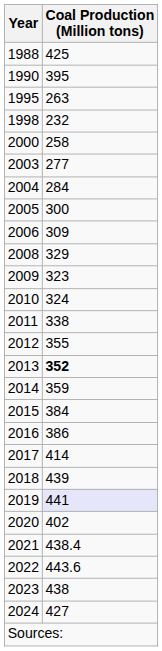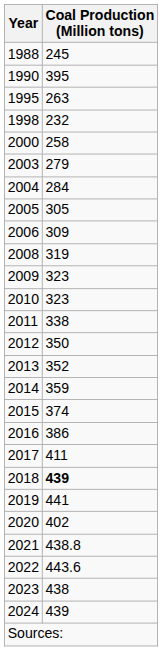1988 | Coal Production (Million tons): 425 -> 245
2003 | Coal Production (Million tons): 277 -> 279
2005 | Coal Production (Million tons): 300 -> 305
2008 | Coal Production (Million tons): 329 -> 319
2010 | Coal Production (Million tons): 324 -> 323
2012 | Coal Production (Million tons): 355 -> 350
2013 | Coal Production (Million tons): bold -> normal
2015 | Coal Production (Million tons): 384 -> 374
2017 | Coal Production (Million tons): 414 -> 411
2018 | Coal Production (Million tons): normal -> bold
2019 | Coal Production (Million tons): lavender background -> no background
2021 | Coal Production (Million tons): 438.4 -> 438.8
2024 | Coal Production (Million tons): 427 -> 439
